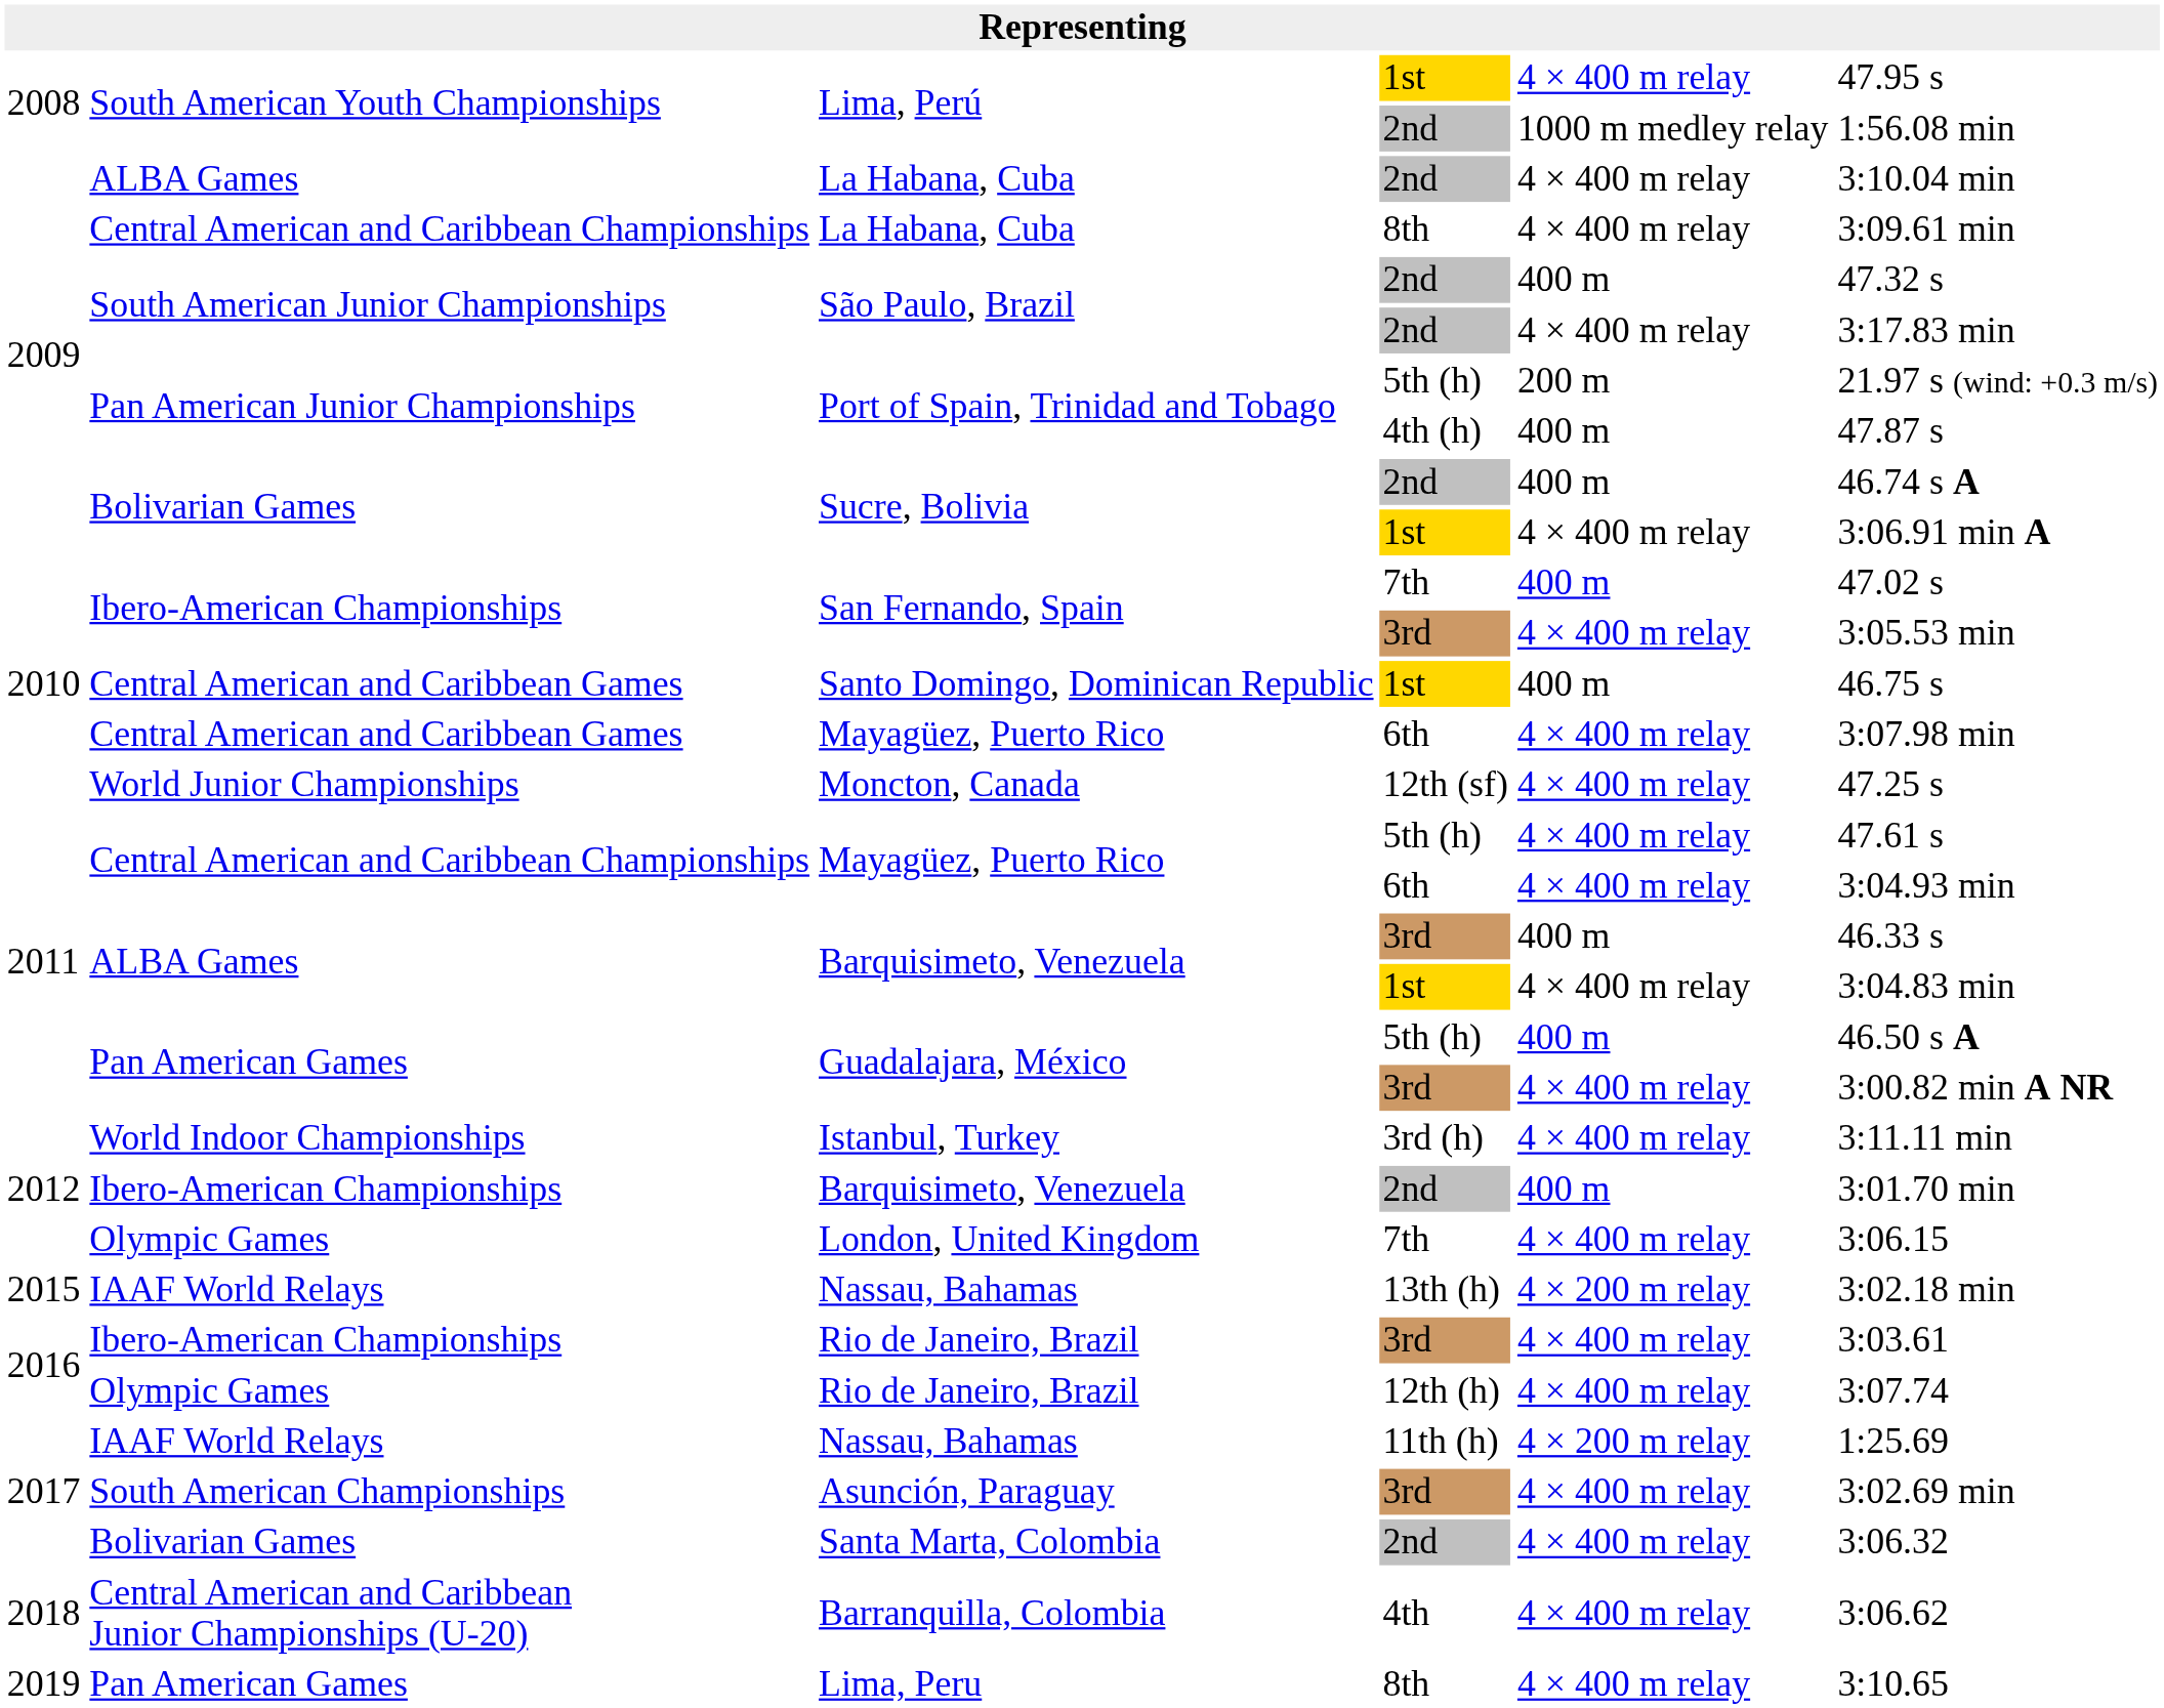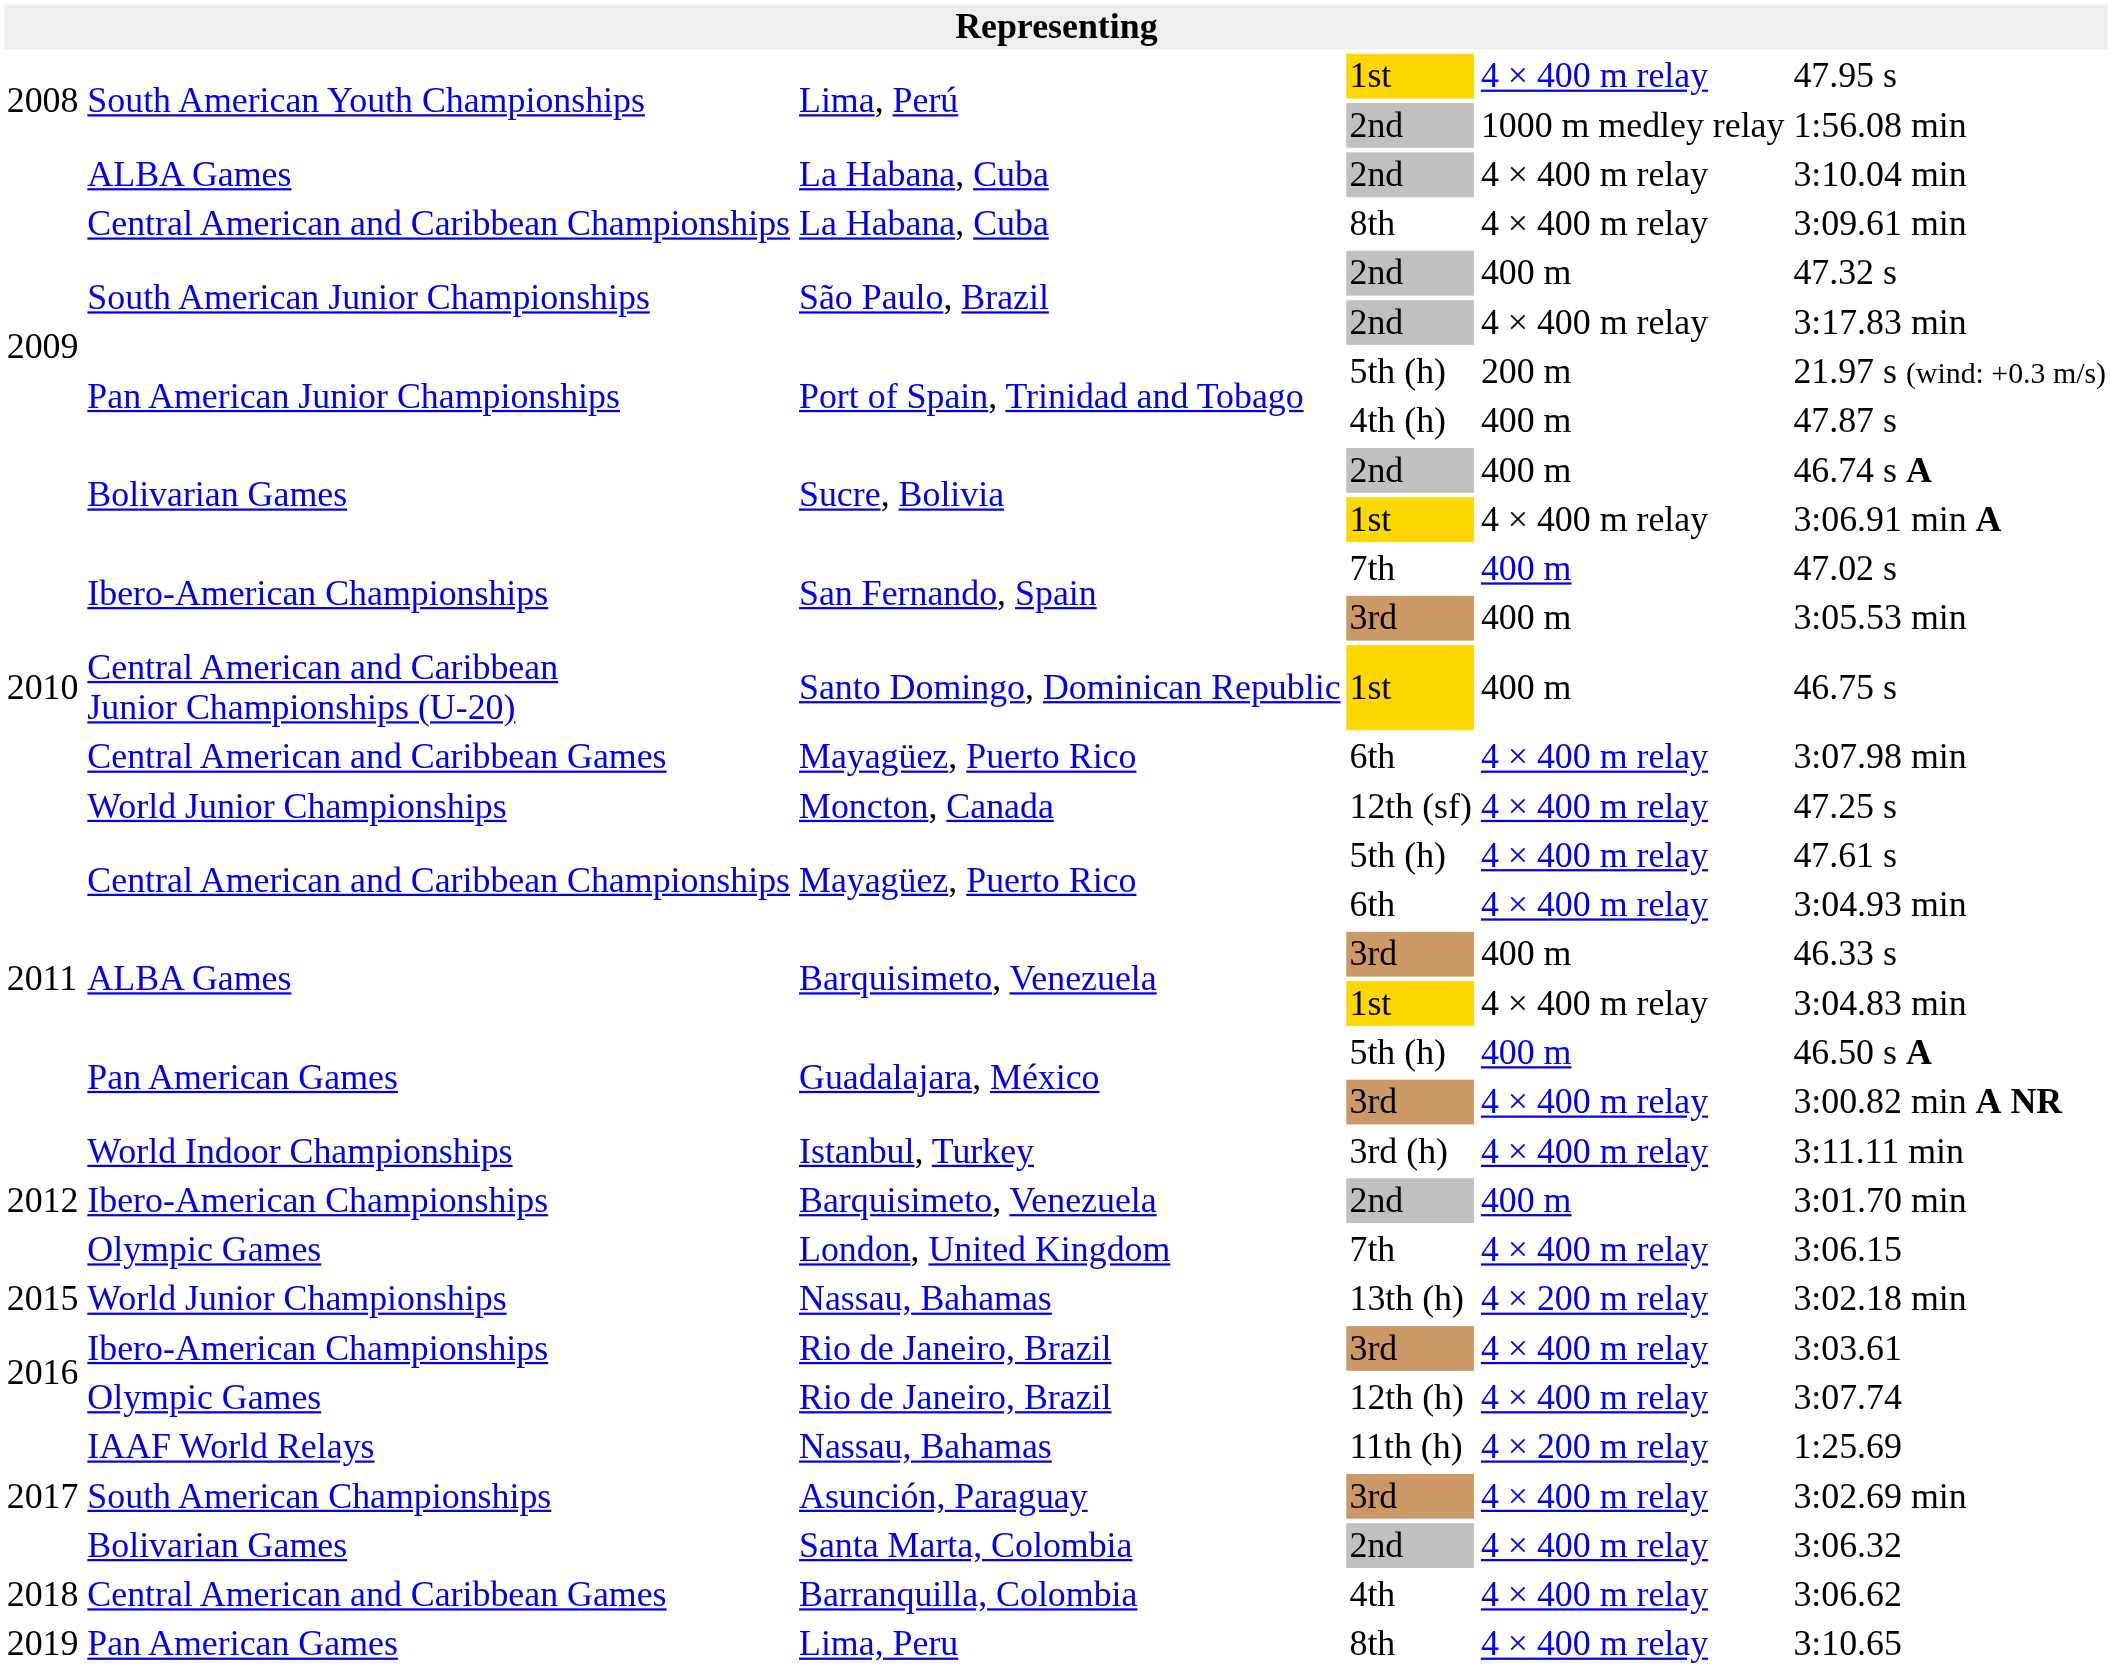San Fernando, Spain / 3rd | column 5: 4 × 400 m relay -> 400 m
Santo Domingo, Dominican Republic | column 2: Central American and Caribbean Games -> Central American and Caribbean Junior Championships (U-20)
Nassau, Bahamas / 13th (h) | column 2: IAAF World Relays -> World Junior Championships
Barranquilla, Colombia | column 2: Central American and Caribbean Junior Championships (U-20) -> Central American and Caribbean Games
